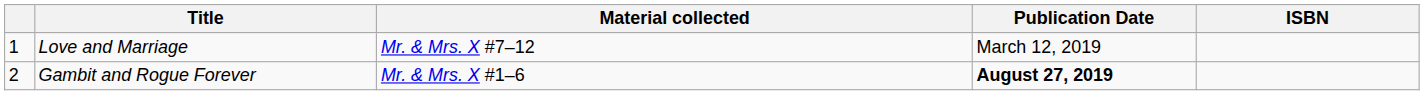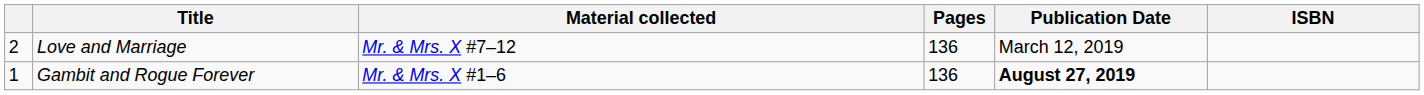+ column: Pages | 136 | 136
Love and Marriage | column 1: 1 -> 2
Gambit and Rogue Forever | column 1: 2 -> 1
